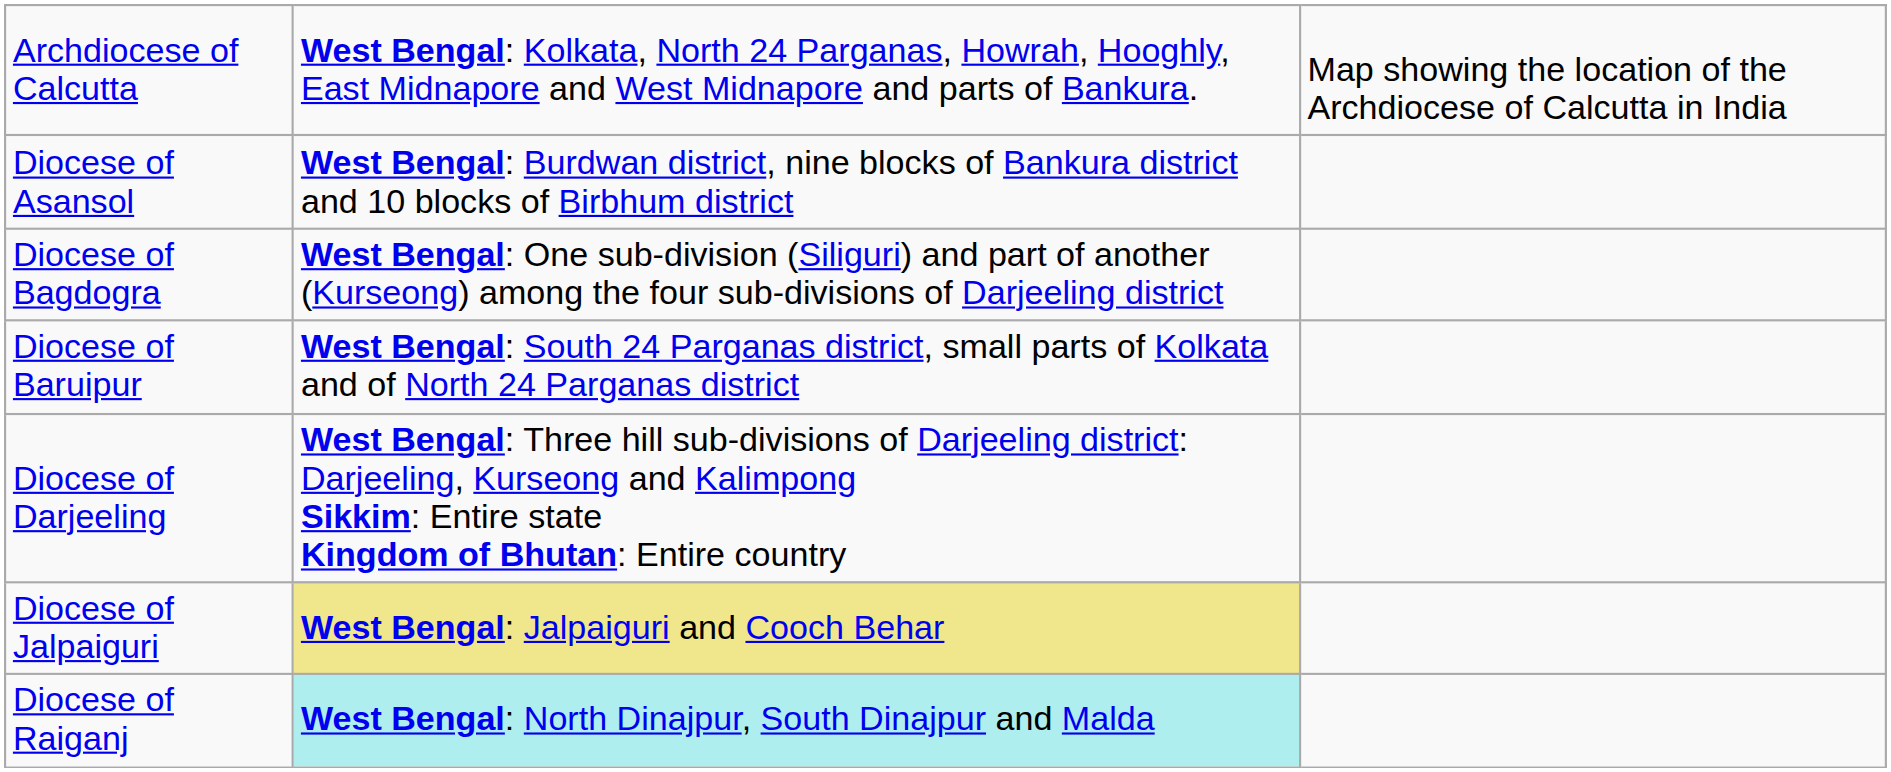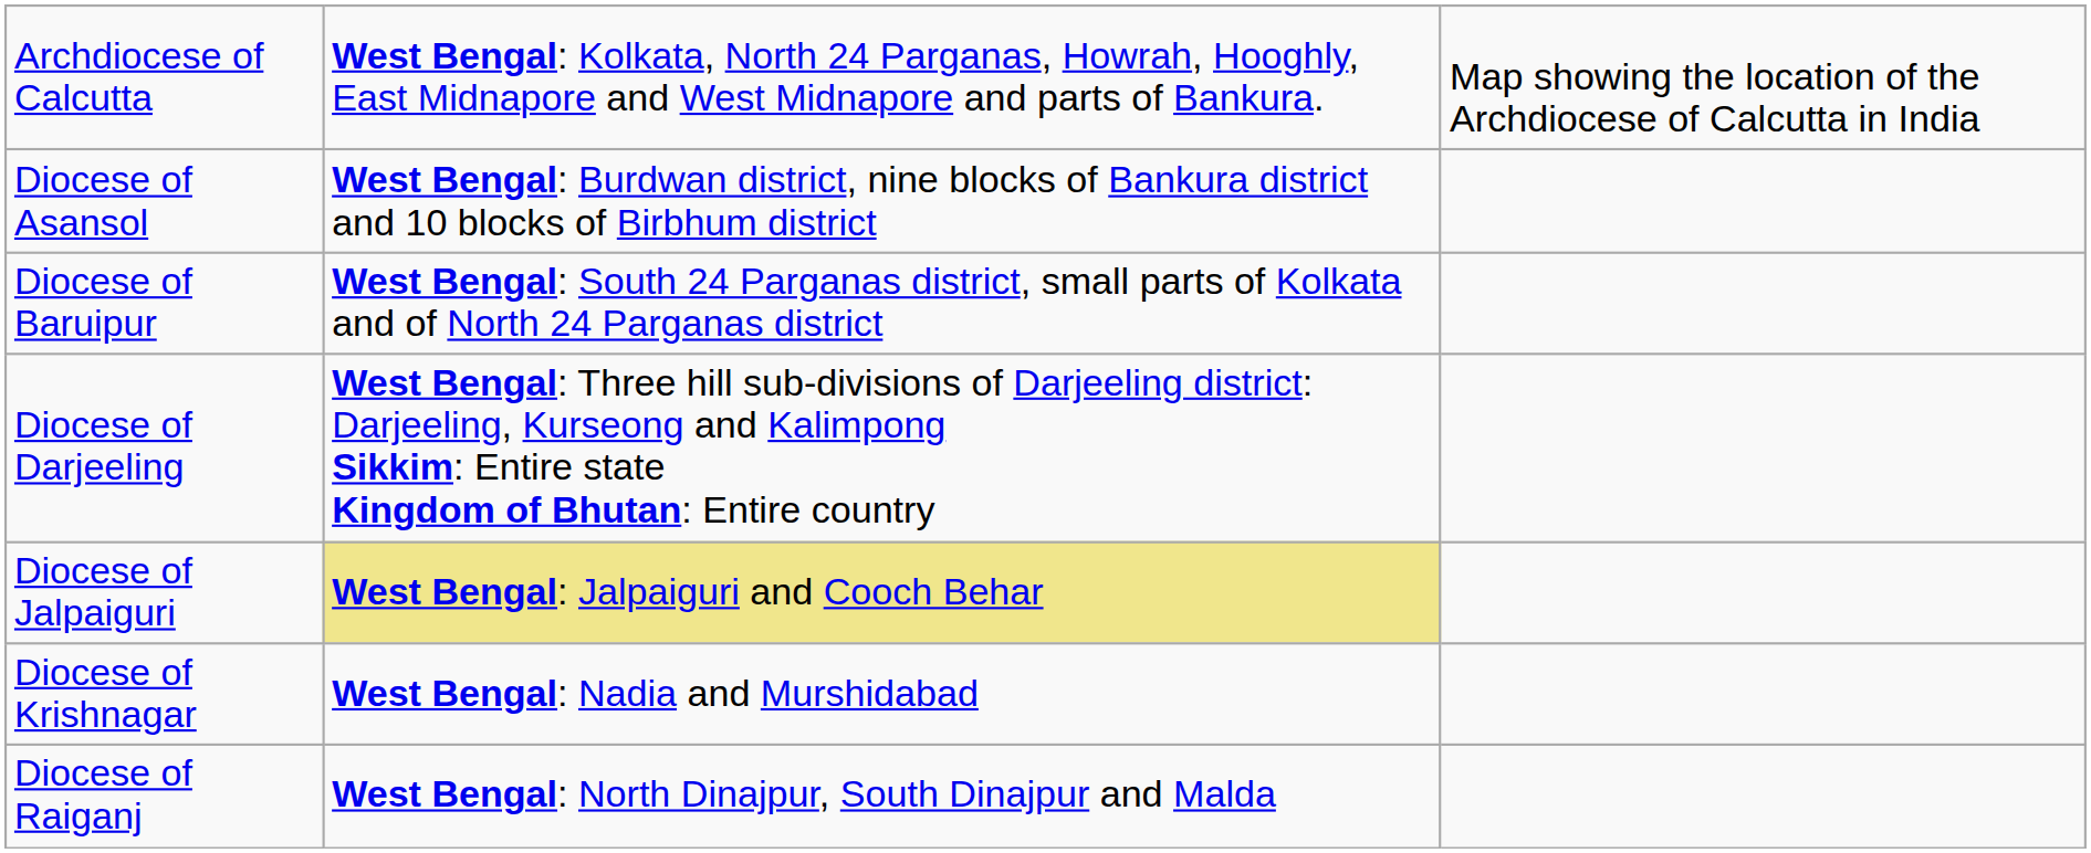- row: Diocese of Bagdogra | West Bengal: One sub-division (Siliguri) and part of another (Kurseong) among the four sub-divisions of Darjeeling district
+ row: Diocese of Krishnagar | West Bengal: Nadia and Murshidabad
Diocese of Raiganj | column 2: paleturquoise background -> no background
